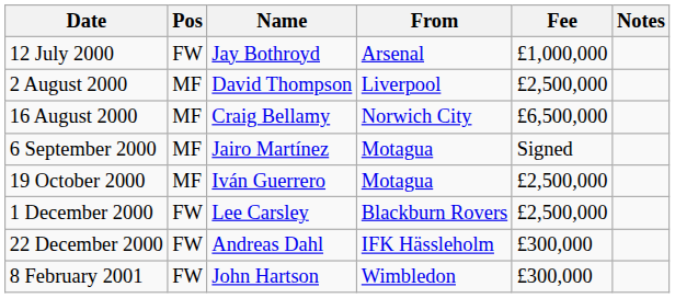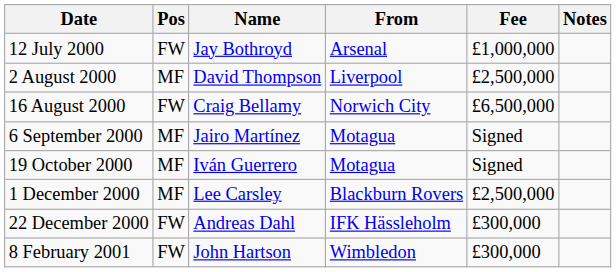16 August 2000 | Pos: MF -> FW
19 October 2000 | Fee: £2,500,000 -> Signed
1 December 2000 | Pos: FW -> MF
